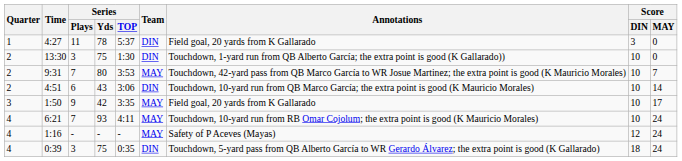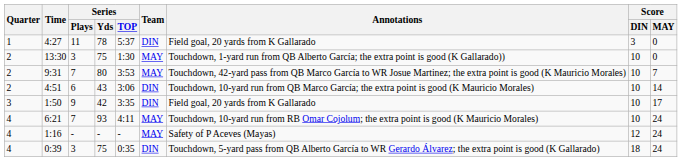13:30 | Team: DIN -> MAY
1:50 | Team: MAY -> DIN
